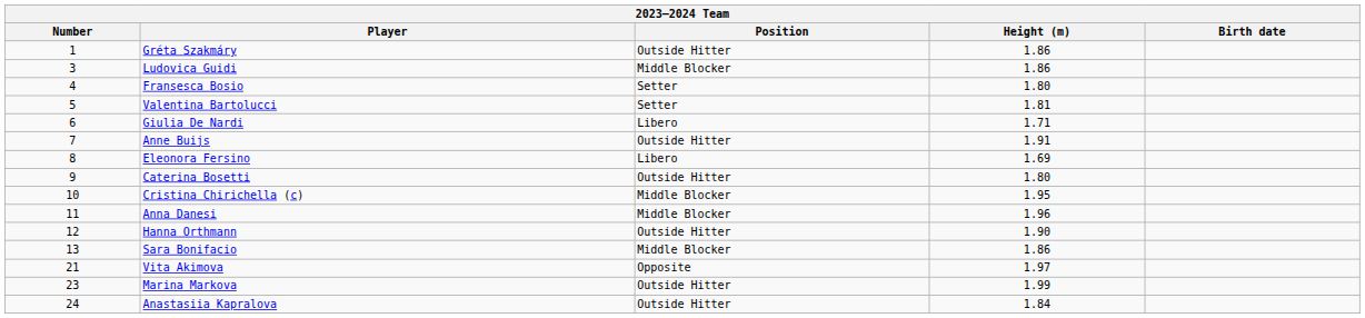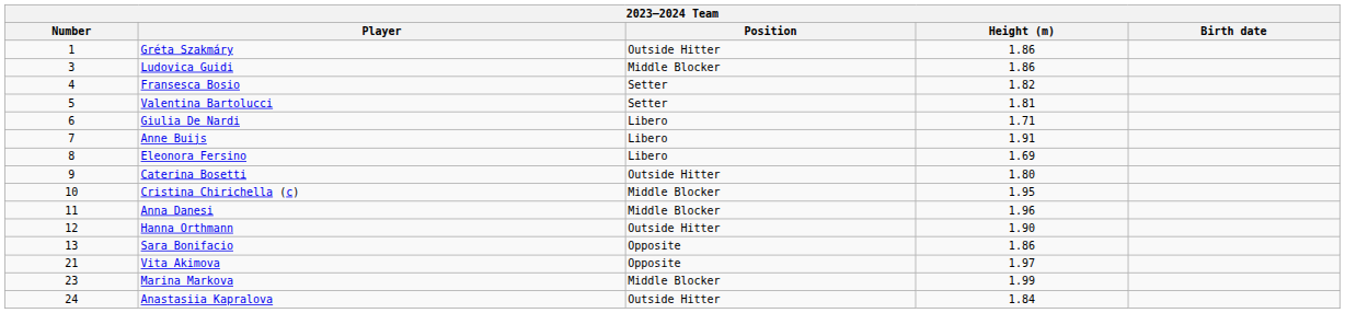Fransesca Bosio | Height (m): 1.80 -> 1.82
Anne Buijs | Position: Outside Hitter -> Libero
Sara Bonifacio | Position: Middle Blocker -> Opposite
Marina Markova | Position: Outside Hitter -> Middle Blocker
